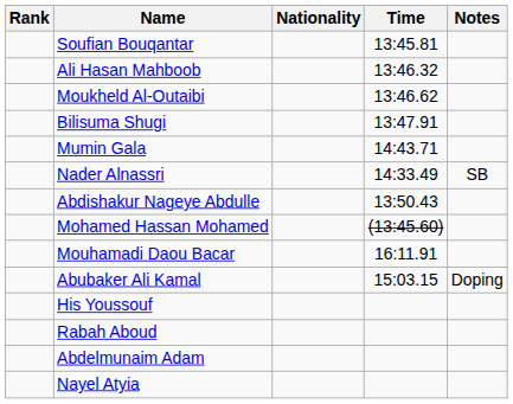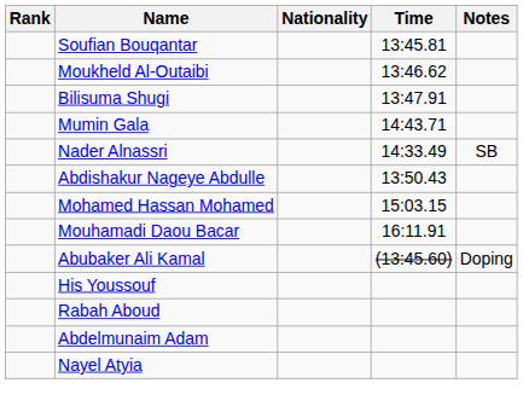- row: Ali Hasan Mahboob | 13:46.32
Mohamed Hassan Mohamed | Time: (13:45.60) -> 15:03.15
Abubaker Ali Kamal | Time: 15:03.15 -> (13:45.60)
